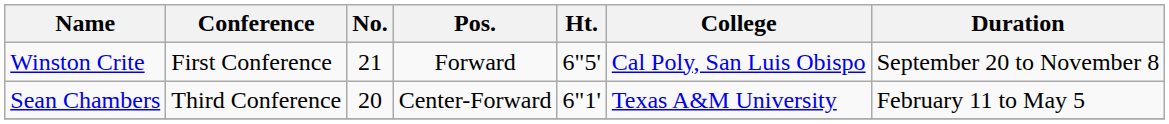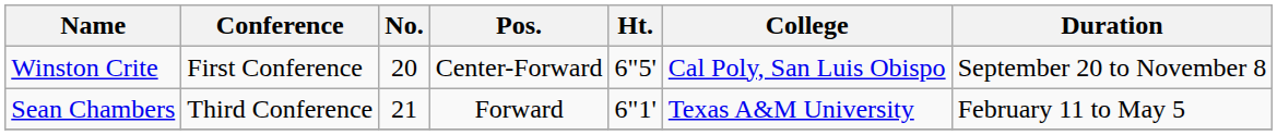Winston Crite | No.: 21 -> 20
Winston Crite | Pos.: Forward -> Center-Forward
Sean Chambers | No.: 20 -> 21
Sean Chambers | Pos.: Center-Forward -> Forward
